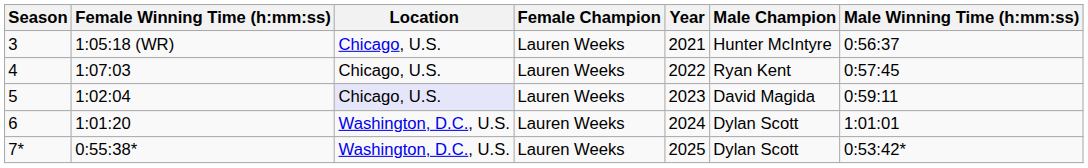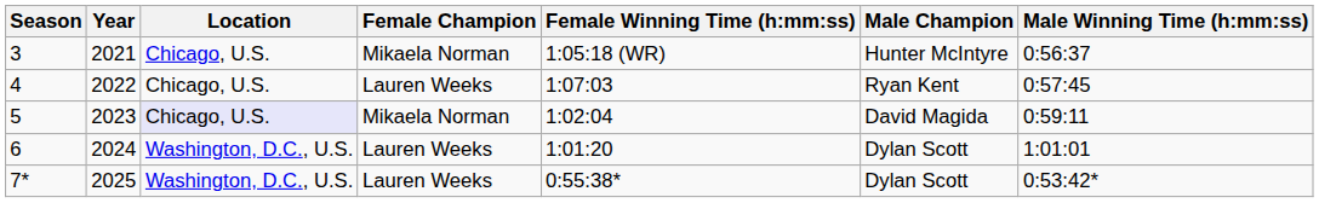columns swapped: Year <-> Female Winning Time (h:mm:ss)
3 | Female Champion: Lauren Weeks -> Mikaela Norman
5 | Female Champion: Lauren Weeks -> Mikaela Norman
